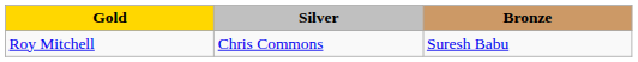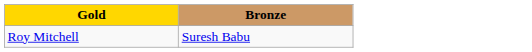- column: Silver | Chris Commons
